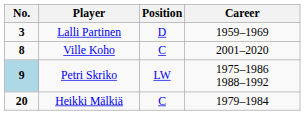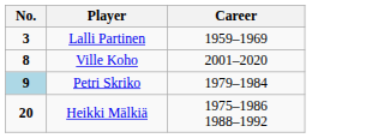- column: Position | D | C | LW | C
Petri Skriko | Career: 1975–1986 1988–1992 -> 1979–1984
Heikki Mälkiä | Career: 1979–1984 -> 1975–1986 1988–1992
